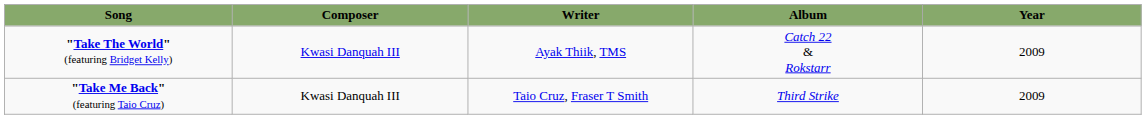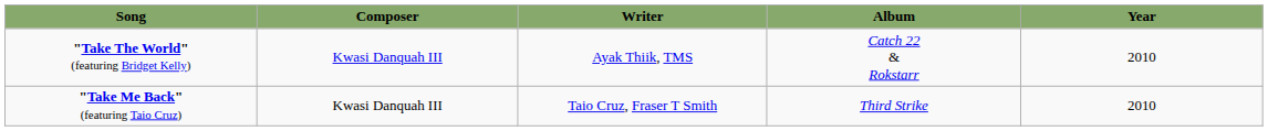"Take The World" (featuring Bridget Kelly) | Year: 2009 -> 2010
"Take Me Back" (featuring Taio Cruz) | Year: 2009 -> 2010
